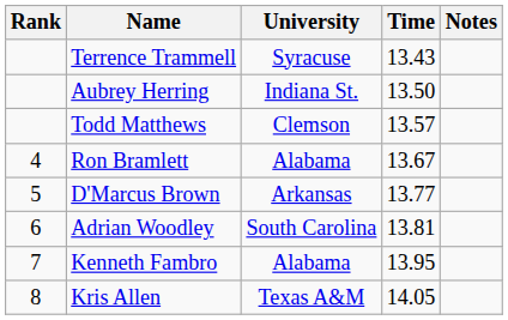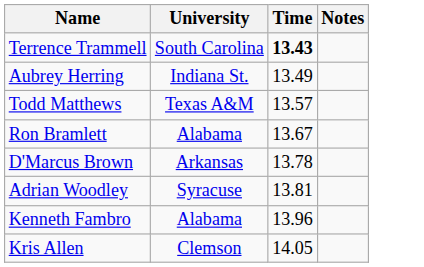- column: Rank | 4 | 5 | 6 | 7 | 8
Terrence Trammell | University: Syracuse -> South Carolina
Terrence Trammell | Time: normal -> bold
Aubrey Herring | Time: 13.50 -> 13.49
Todd Matthews | University: Clemson -> Texas A&M
D'Marcus Brown | Time: 13.77 -> 13.78
Adrian Woodley | University: South Carolina -> Syracuse
Kenneth Fambro | Time: 13.95 -> 13.96
Kris Allen | University: Texas A&M -> Clemson
